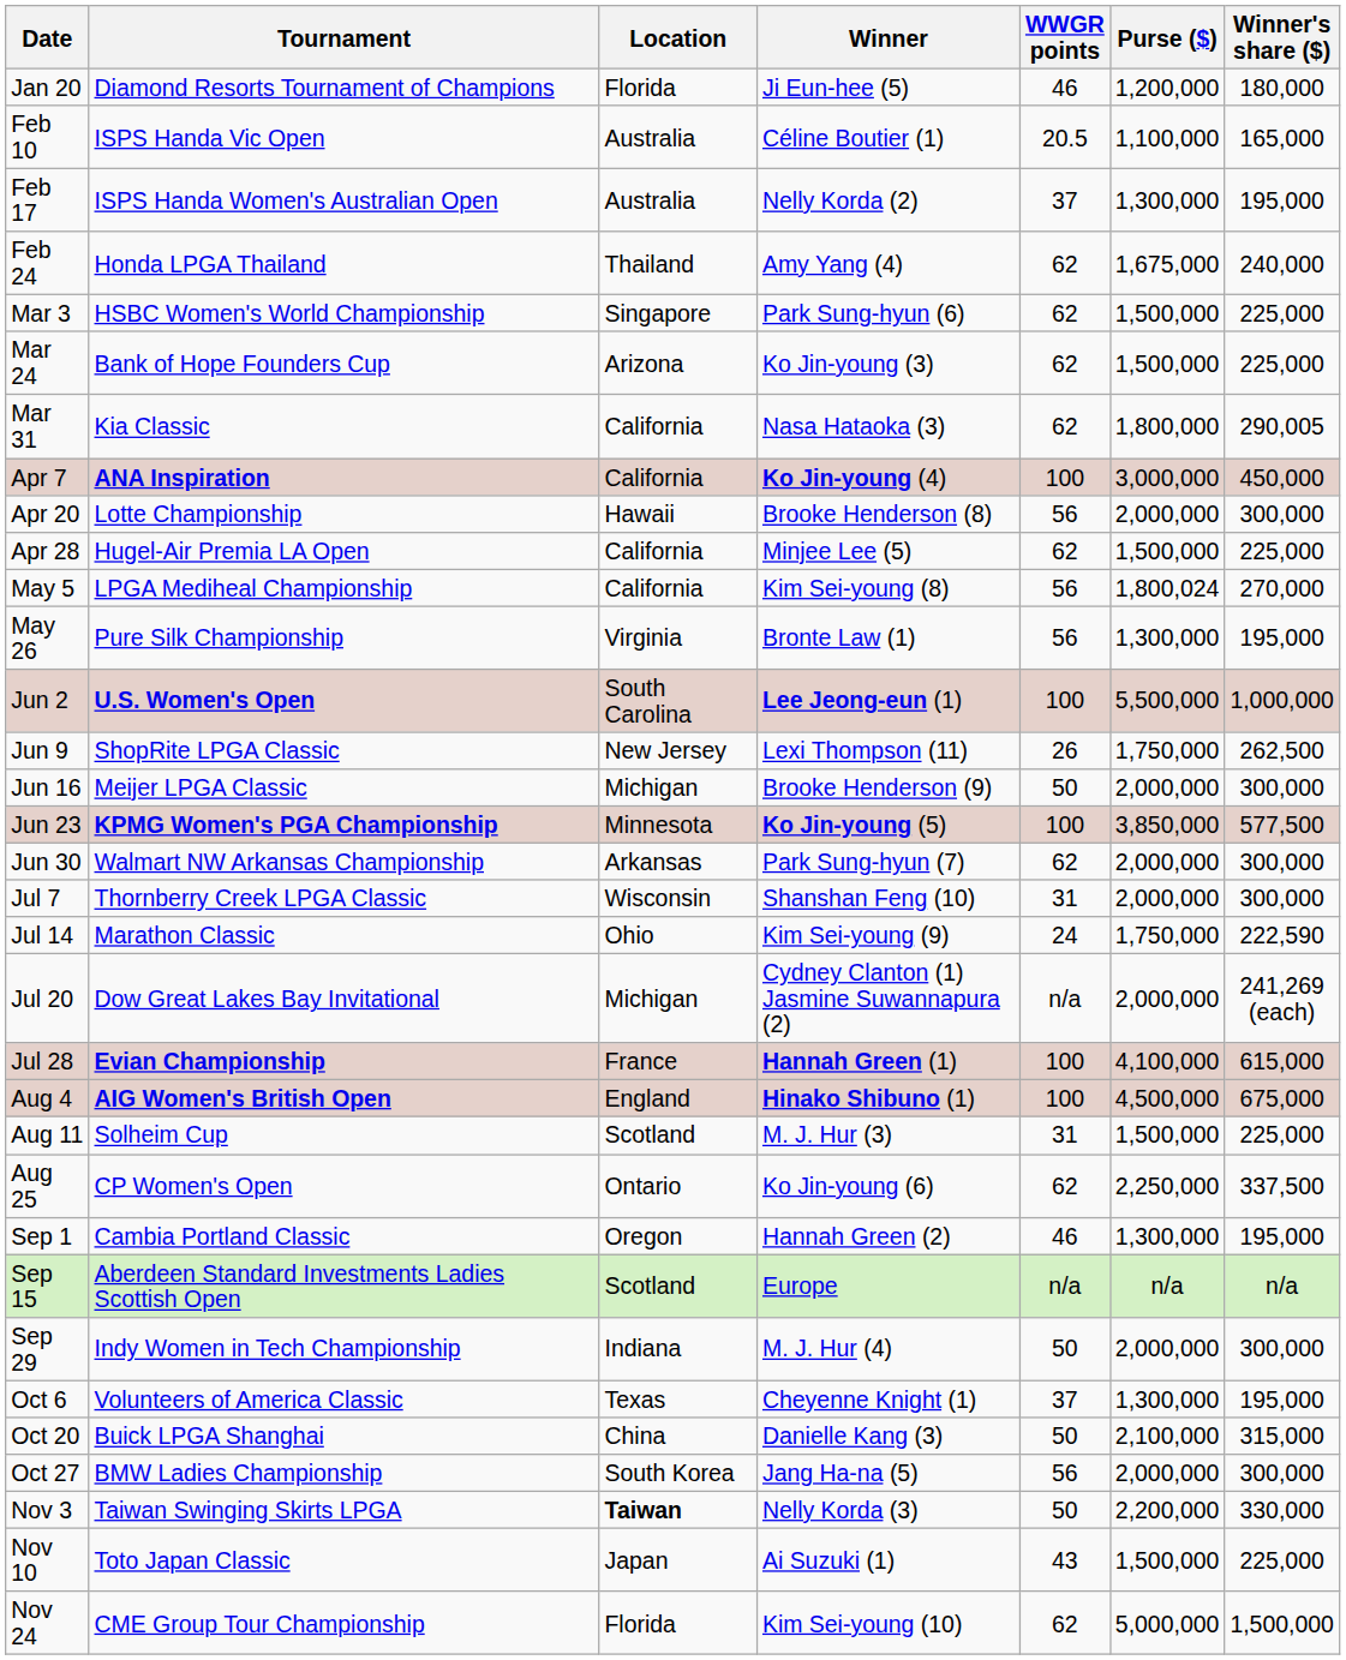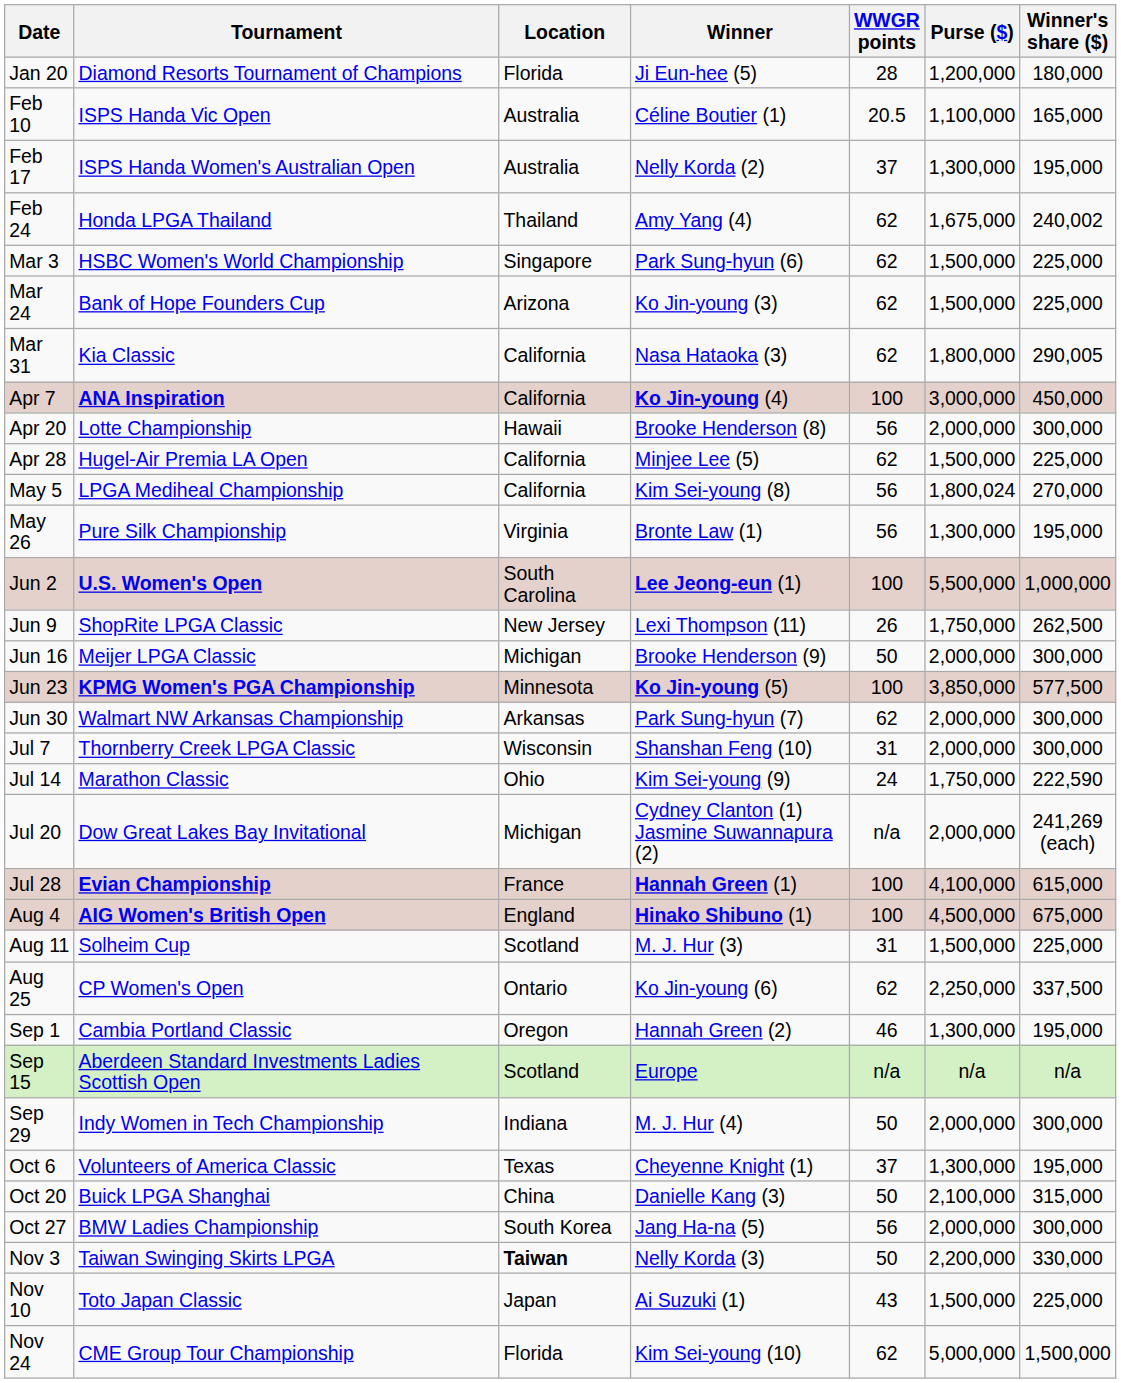Jan 20 | WWGR points: 46 -> 28
Feb 24 | Winner's share ($): 240,000 -> 240,002
